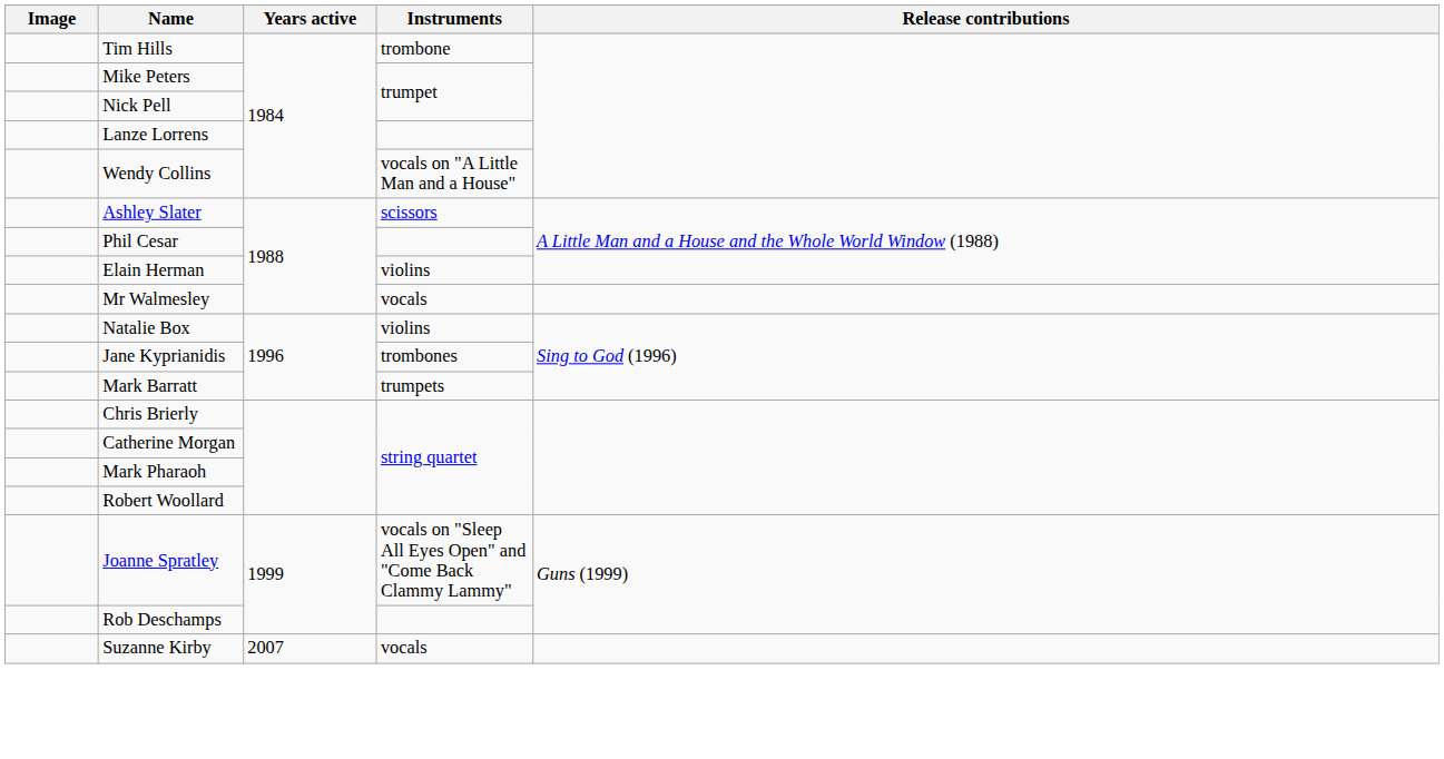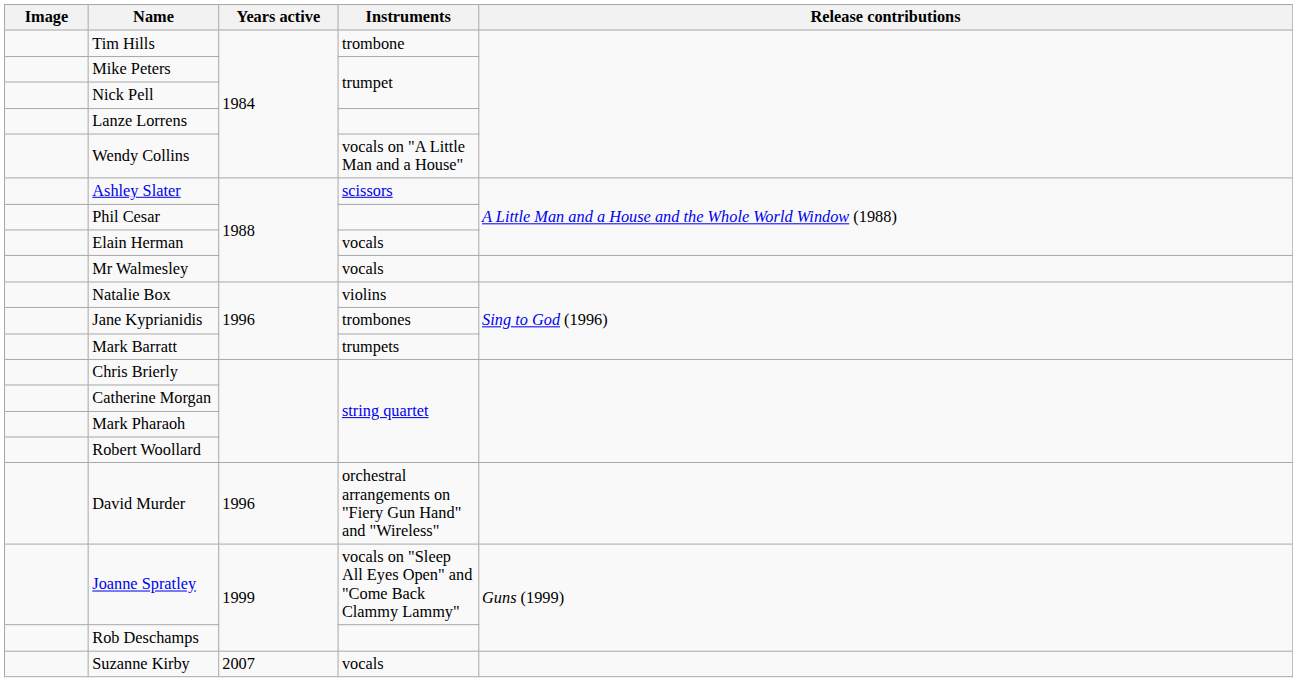Elain Herman | Instruments: violins -> vocals
+ row: David Murder | 1996 | orchestral arrangements on "Fiery Gun Hand" and "Wireless"
